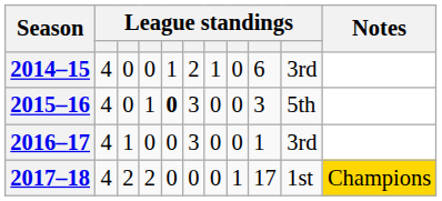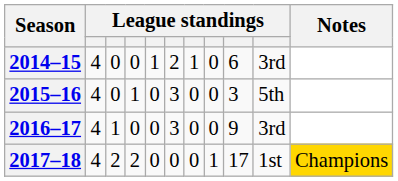2015–16 | column 5: bold -> normal
2016–17 | column 9: 1 -> 9
